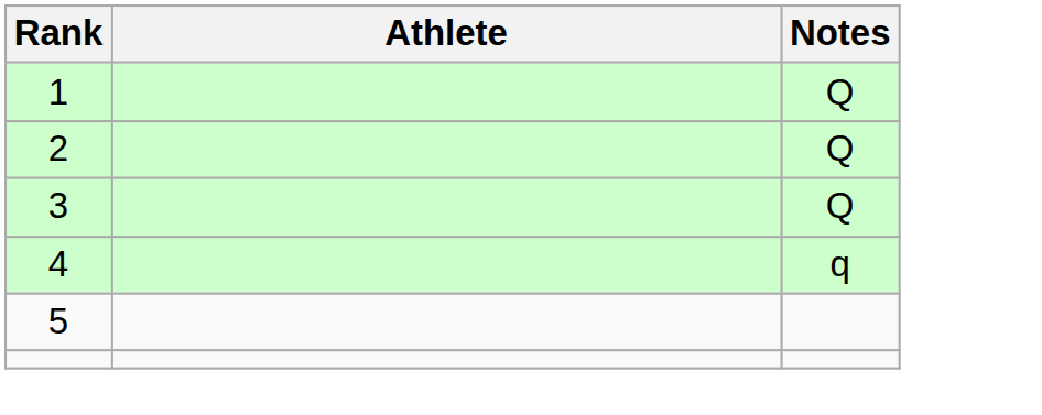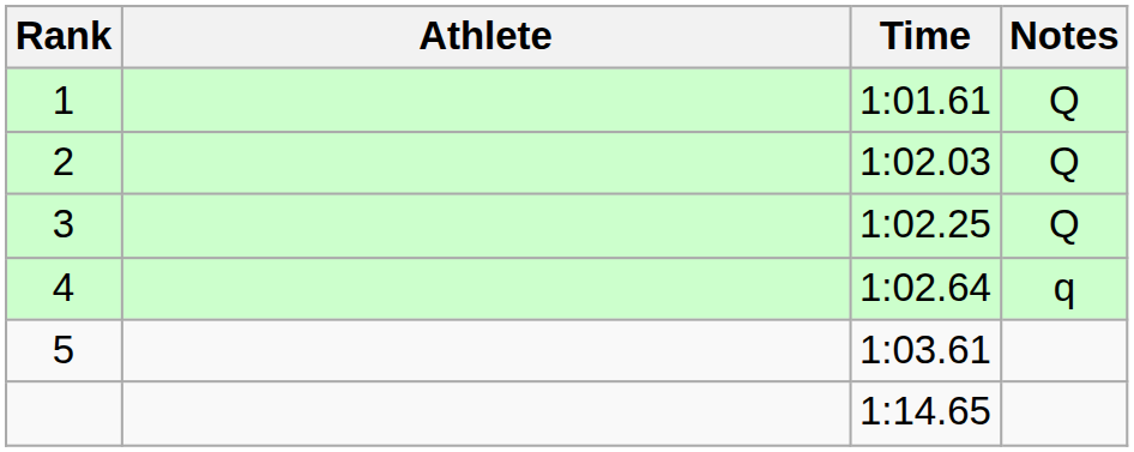+ column: Time | 1:01.61 | 1:02.03 | 1:02.25 | 1:02.64 | 1:03.61 | 1:14.65
